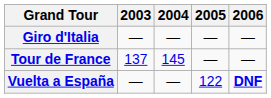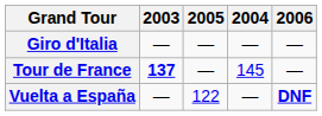columns swapped: 2004 <-> 2005
Tour de France | 2003: normal -> bold
